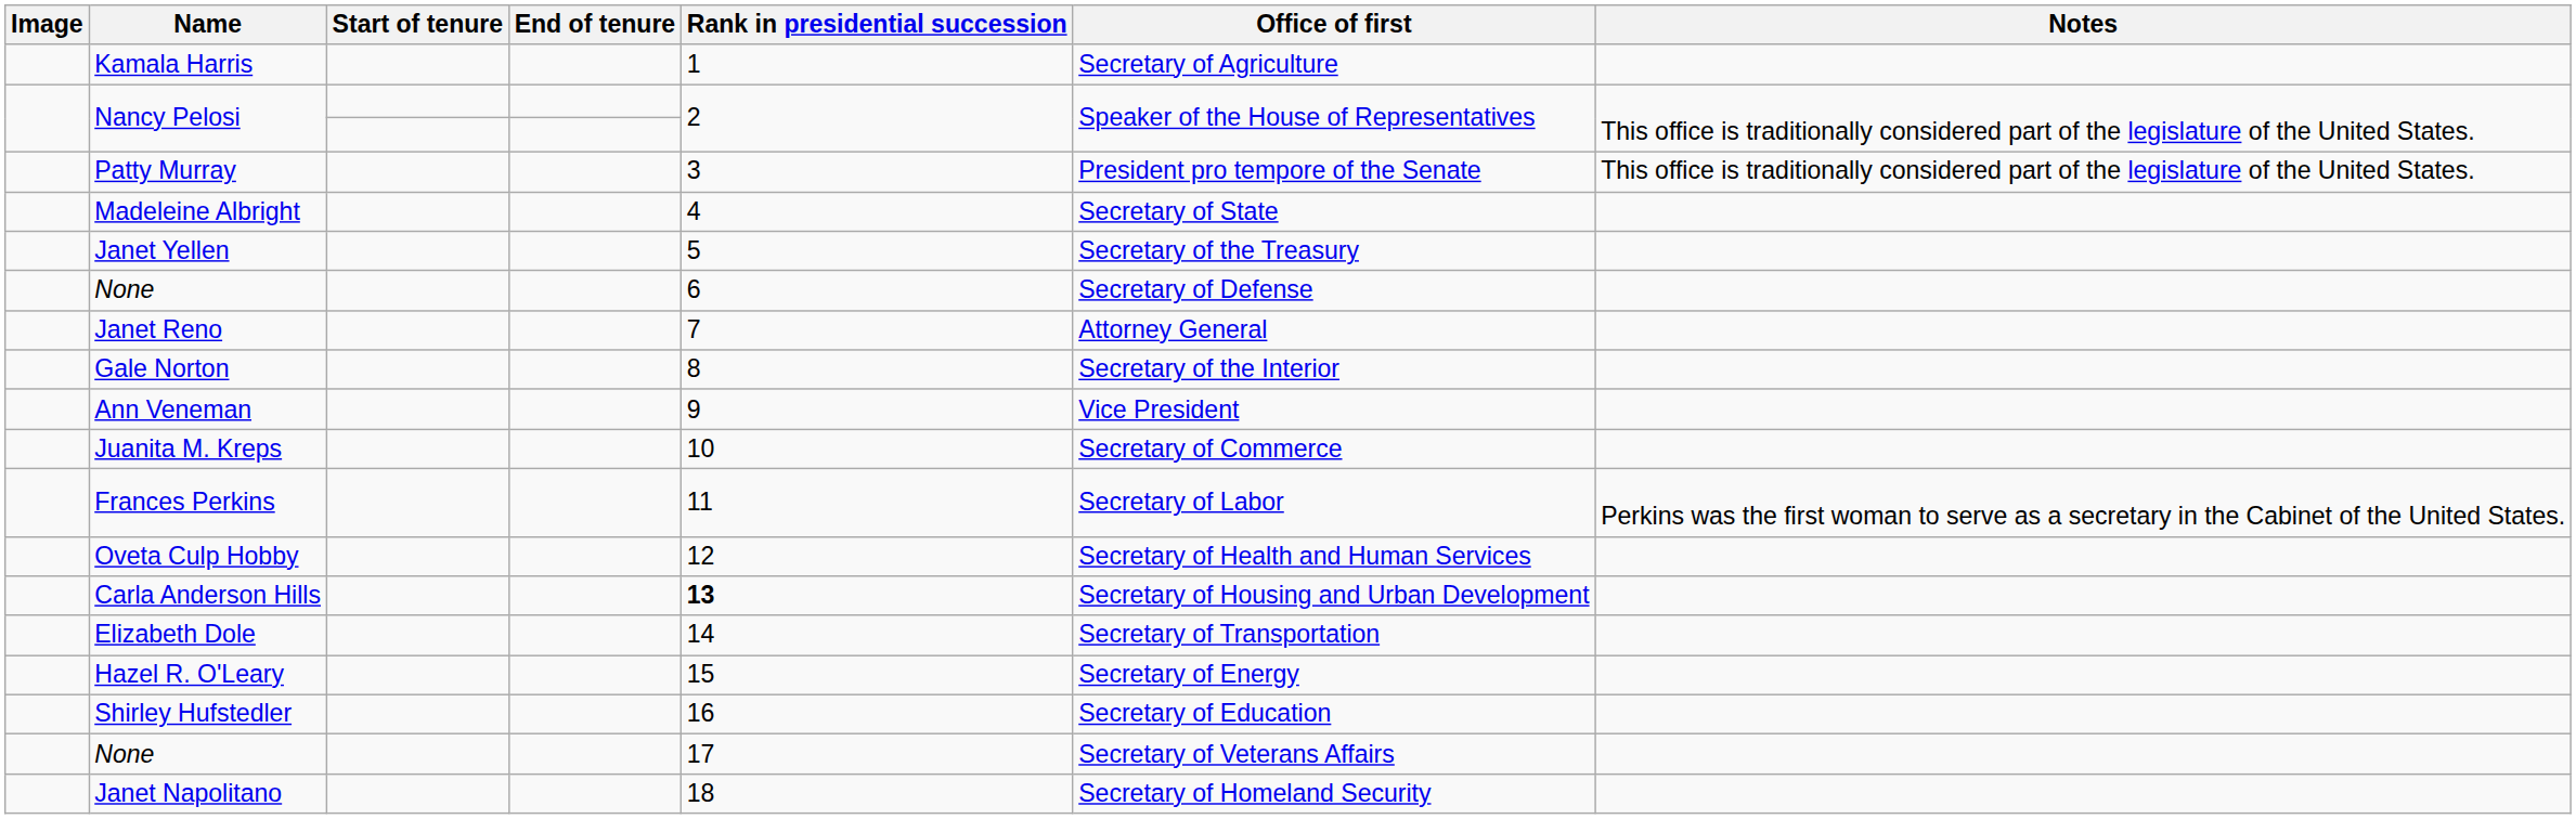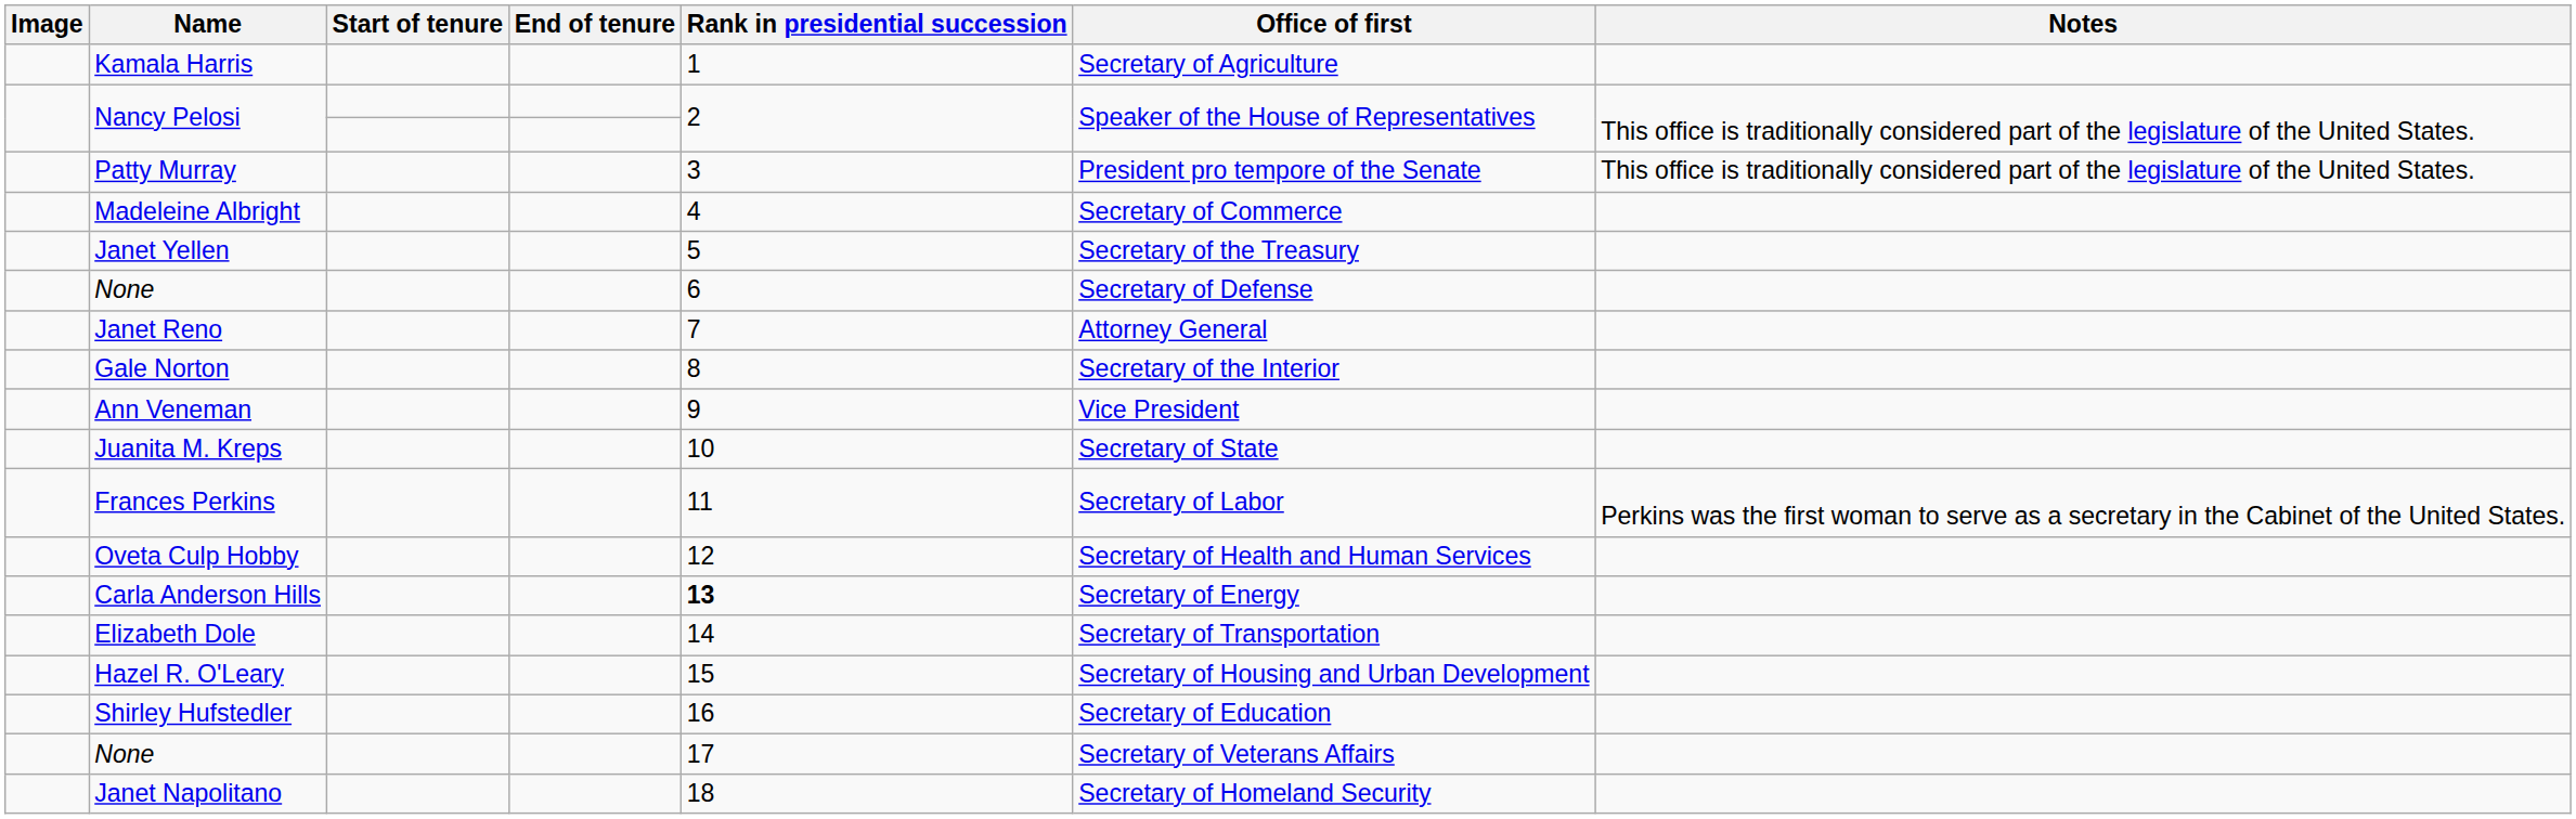Madeleine Albright | Office of first: Secretary of State -> Secretary of Commerce
Juanita M. Kreps | Office of first: Secretary of Commerce -> Secretary of State
Carla Anderson Hills | Office of first: Secretary of Housing and Urban Development -> Secretary of Energy
Hazel R. O'Leary | Office of first: Secretary of Energy -> Secretary of Housing and Urban Development
